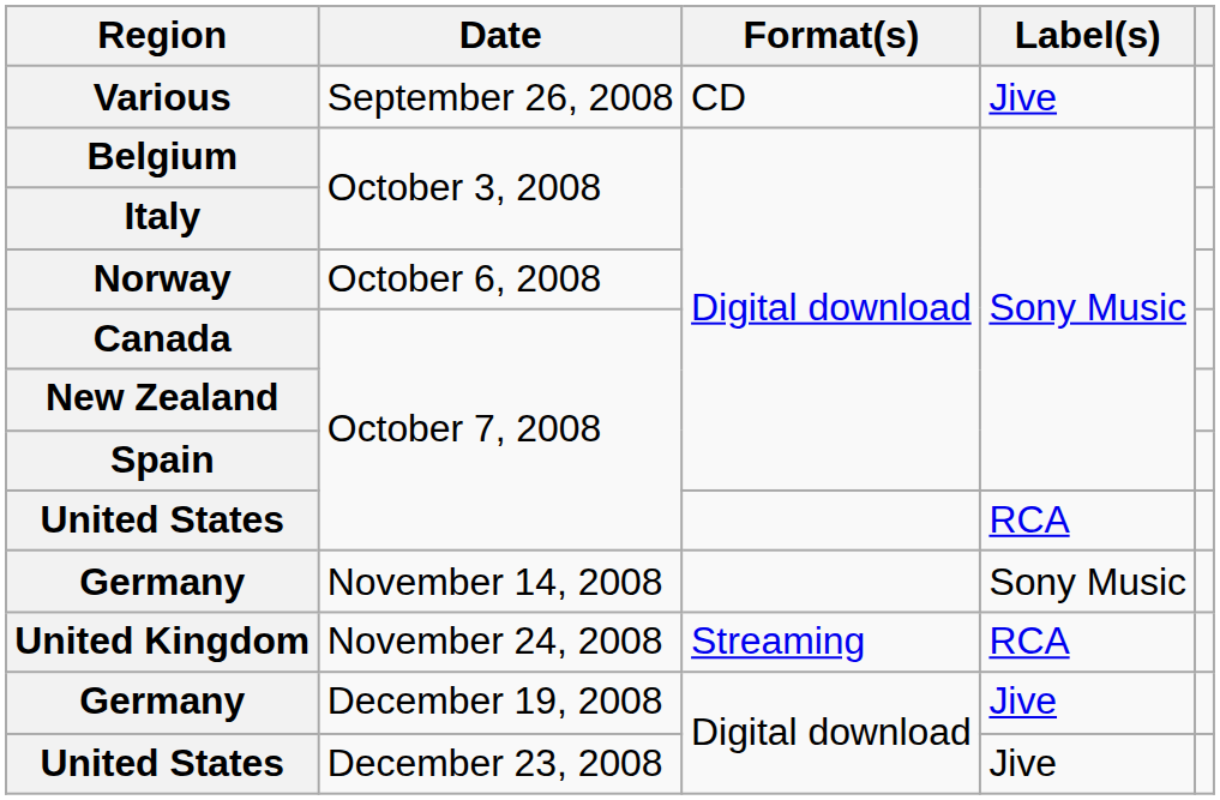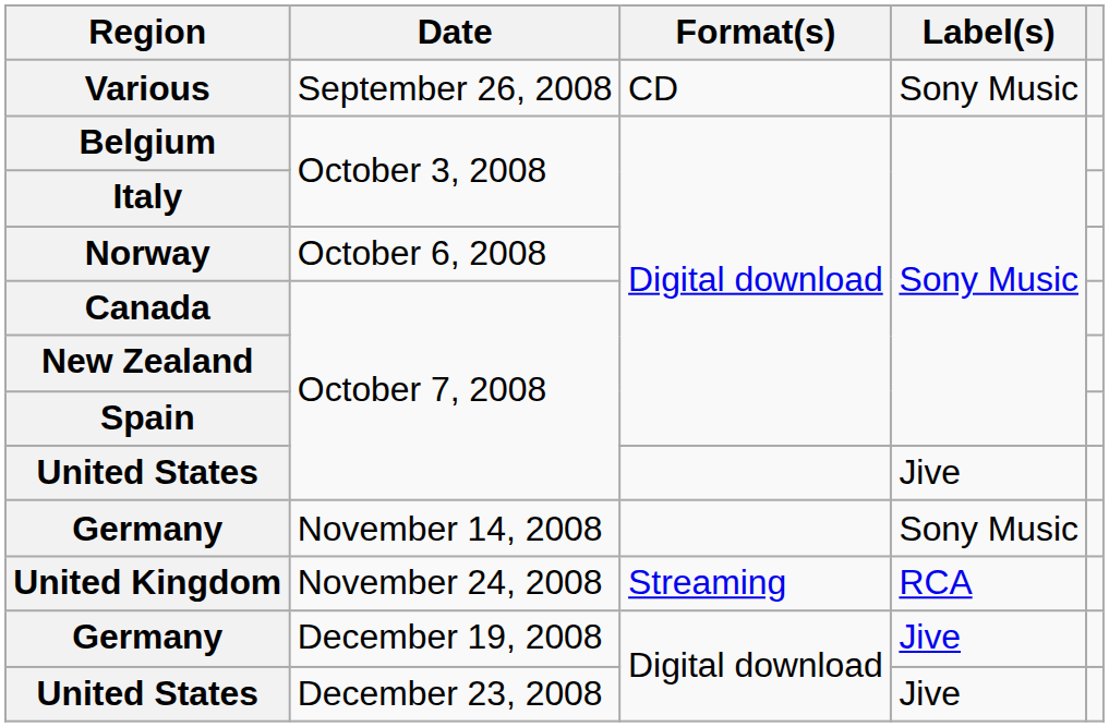Various | Label(s): Jive -> Sony Music
United States / October 7, 2008 | Label(s): RCA -> Jive
